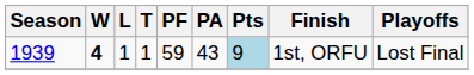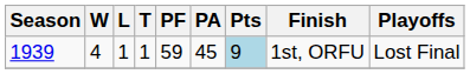1939 | W: bold -> normal
1939 | PA: 43 -> 45
